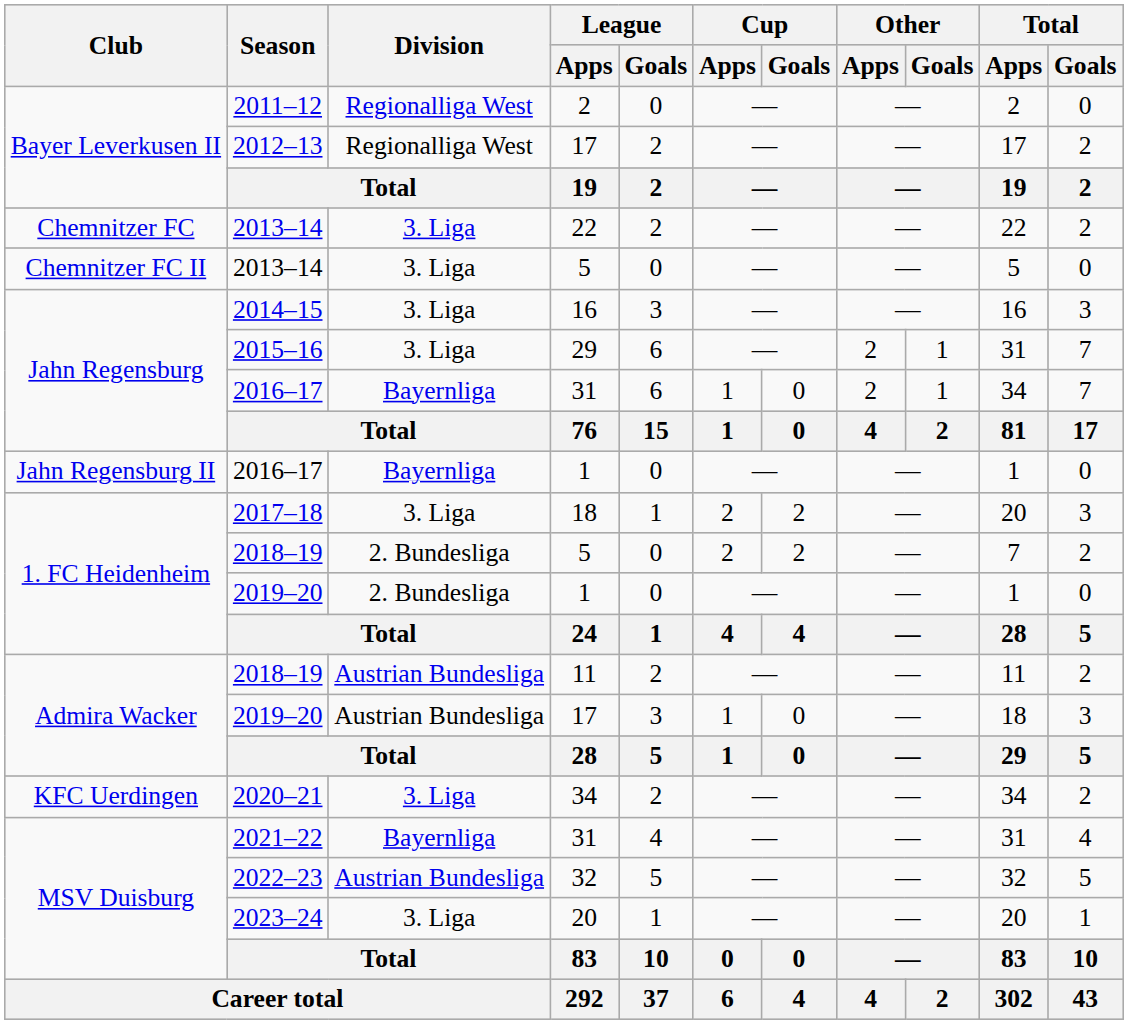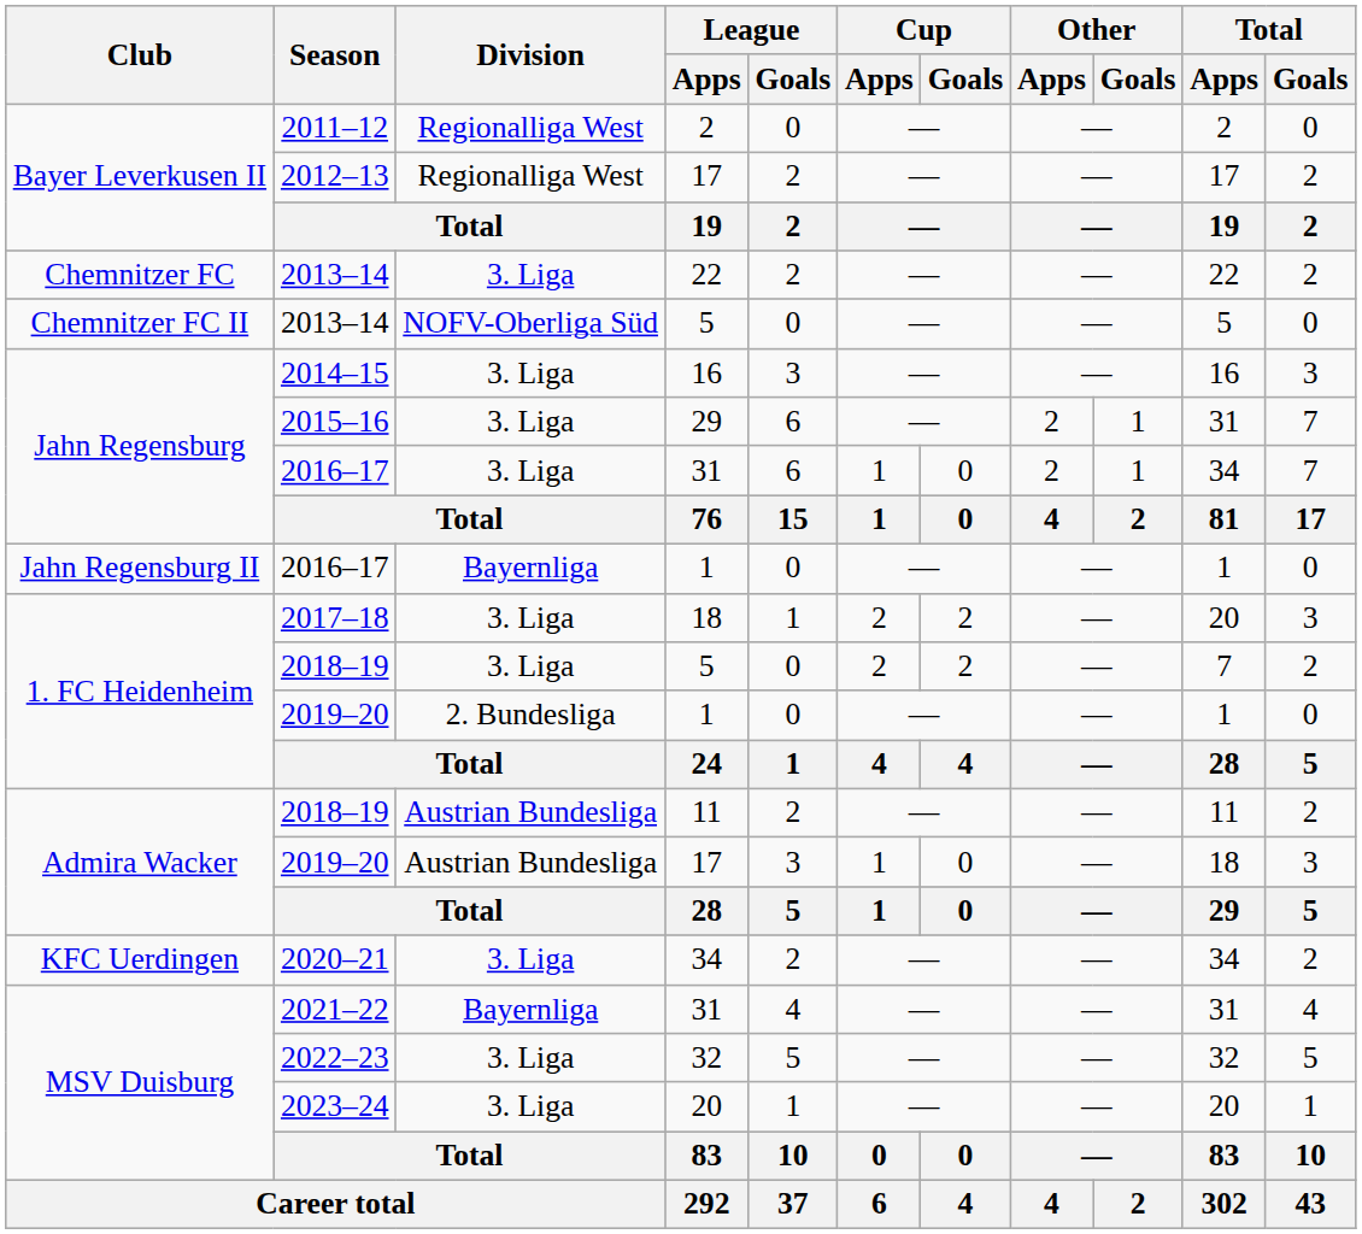2013–14 / 5 | Division: 3. Liga -> NOFV-Oberliga Süd
2016–17 / 31 | Division: Bayernliga -> 3. Liga
2018–19 / 5 | Division: 2. Bundesliga -> 3. Liga
2022–23 | Division: Austrian Bundesliga -> 3. Liga
